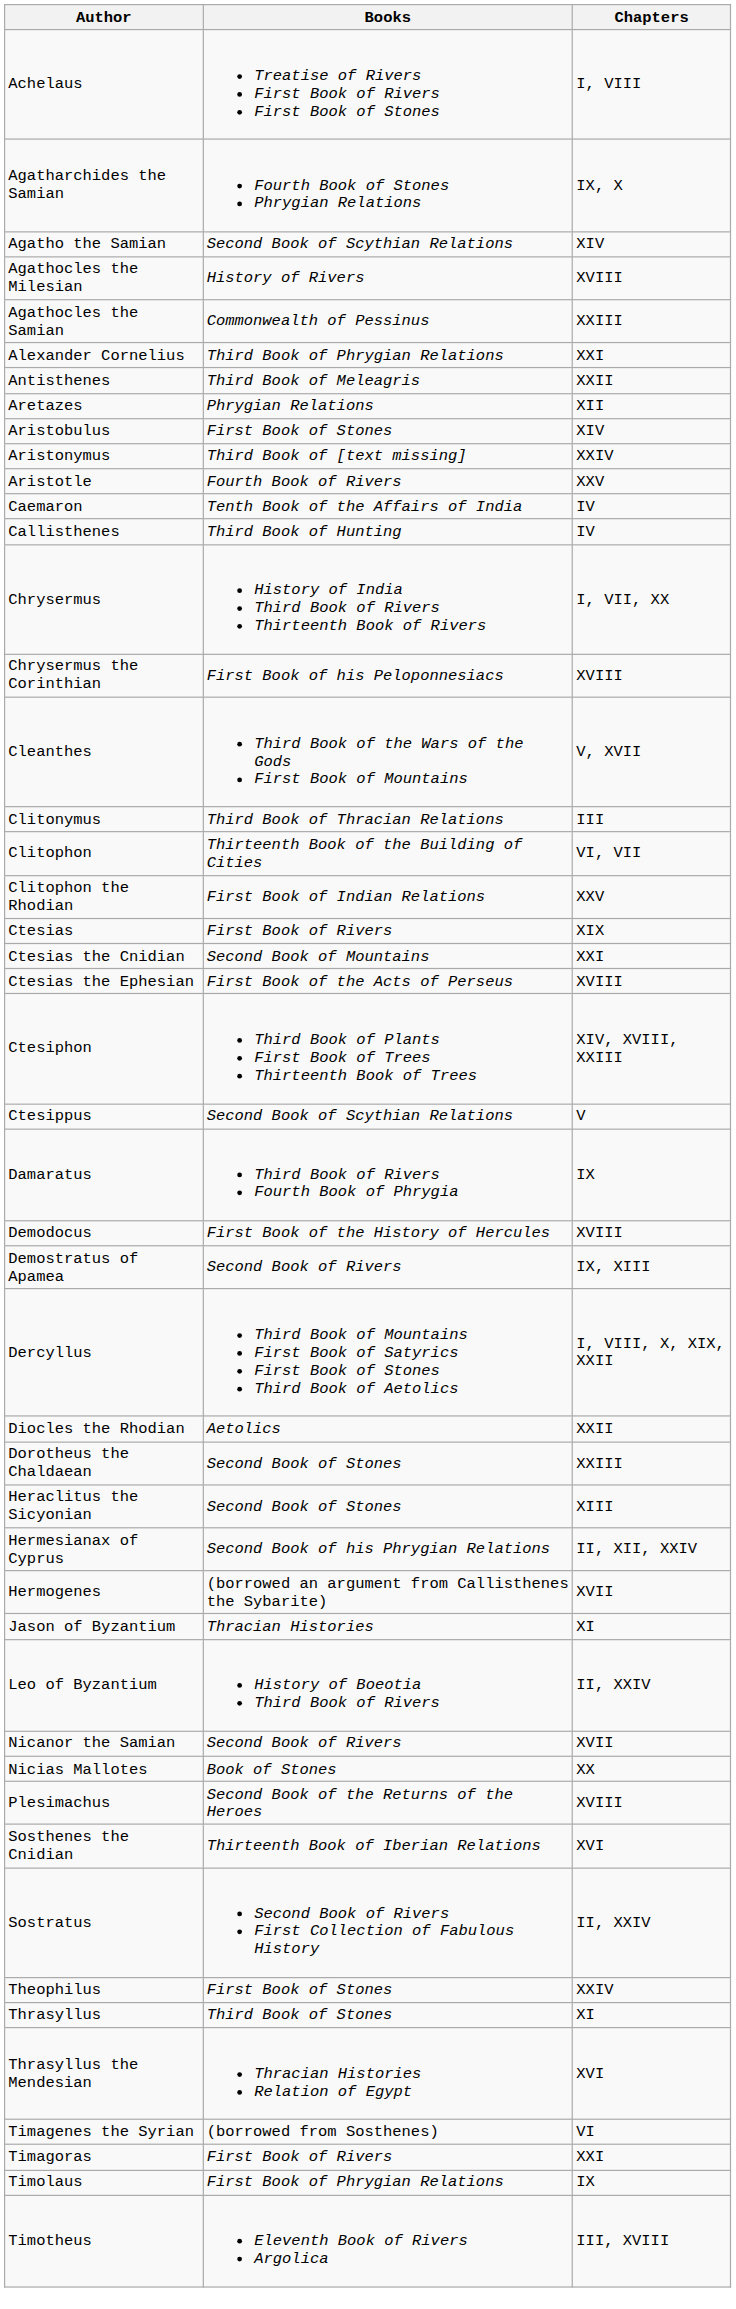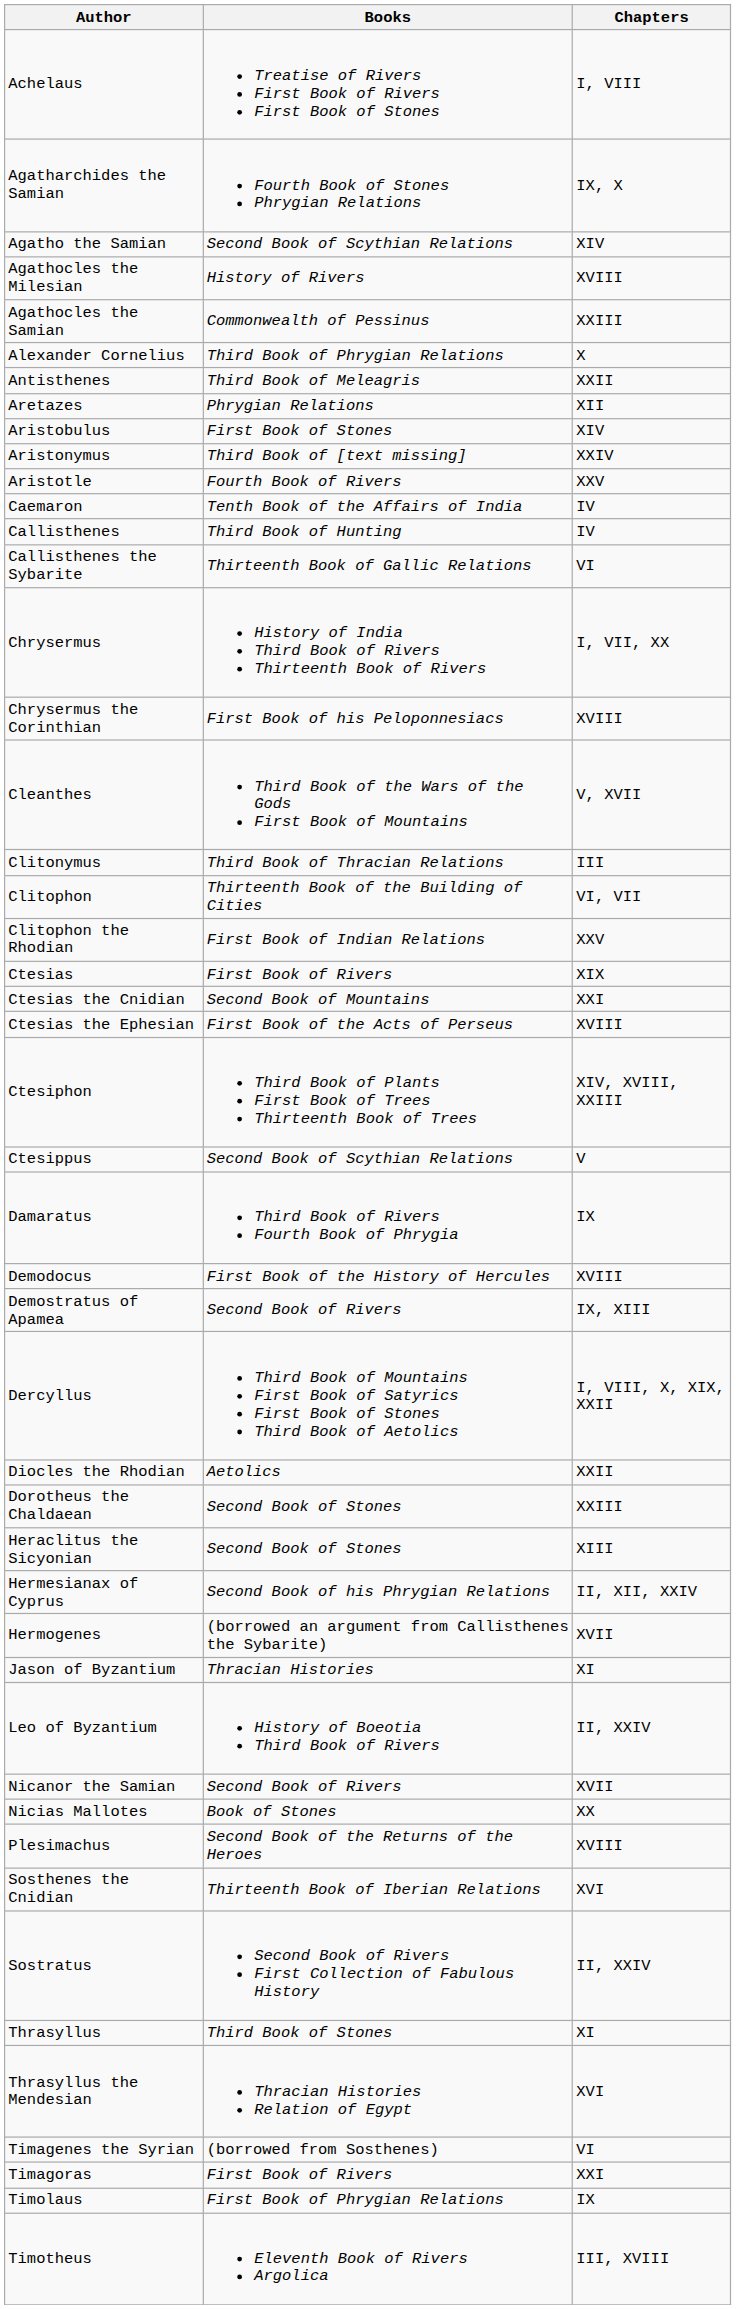Alexander Cornelius | Chapters: XXI -> X
+ row: Callisthenes the Sybarite | Thirteenth Book of Gallic Relations | VI
- row: Theophilus | First Book of Stones | XXIV
